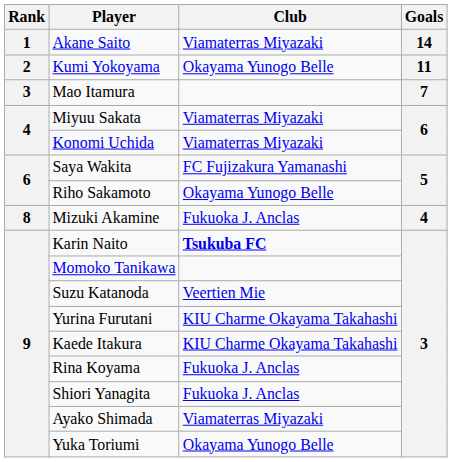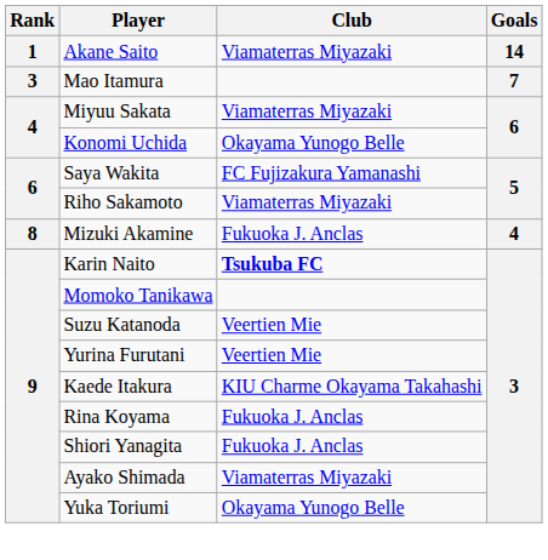- row: 2 | Kumi Yokoyama | Okayama Yunogo Belle | 11
Konomi Uchida | Club: Viamaterras Miyazaki -> Okayama Yunogo Belle
Riho Sakamoto | Club: Okayama Yunogo Belle -> Viamaterras Miyazaki
Yurina Furutani | Club: KIU Charme Okayama Takahashi -> Veertien Mie
